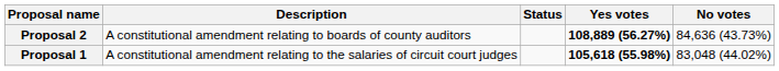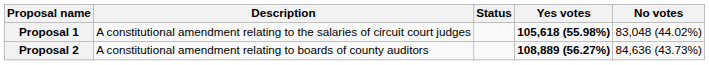rows swapped: Proposal 1 <-> Proposal 2
